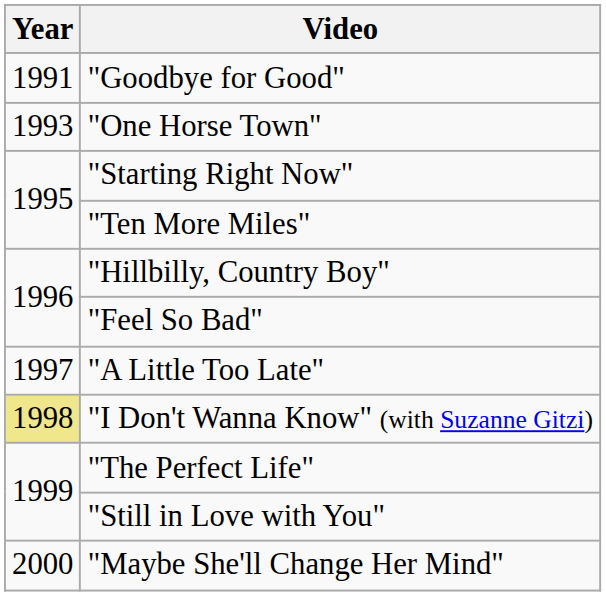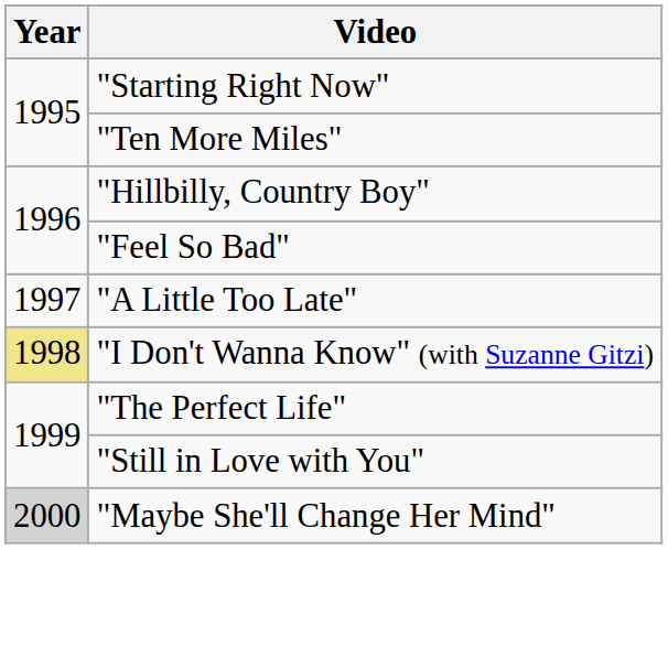- row: 1991 | "Goodbye for Good"
- row: 1993 | "One Horse Town"
"Maybe She'll Change Her Mind" | Year: no background -> lightgrey background
